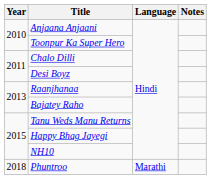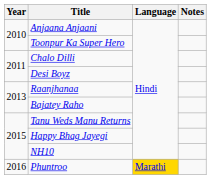Phuntroo | Year: 2018 -> 2016
Phuntroo | Language: no background -> gold background
